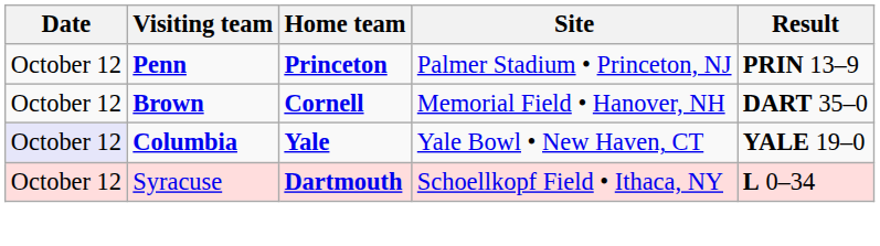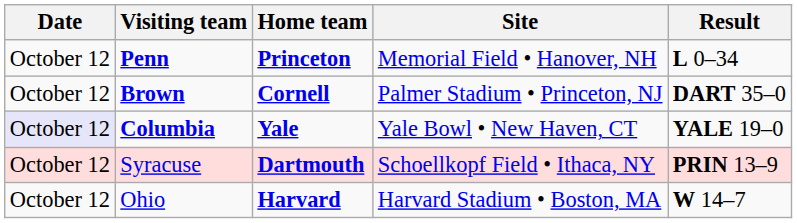Penn | Site: Palmer Stadium • Princeton, NJ -> Memorial Field • Hanover, NH
Penn | Result: PRIN 13–9 -> L 0–34
Brown | Site: Memorial Field • Hanover, NH -> Palmer Stadium • Princeton, NJ
Syracuse | Result: L 0–34 -> PRIN 13–9
+ row: October 12 | Ohio | Harvard | Harvard Stadium • Boston, MA | W 14–7
